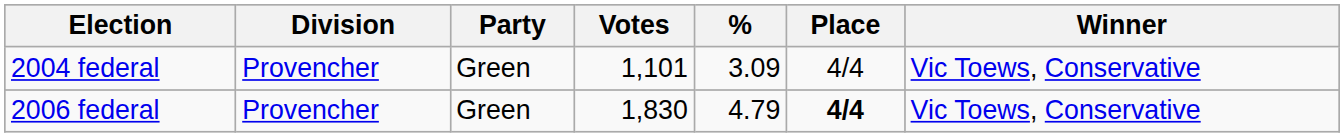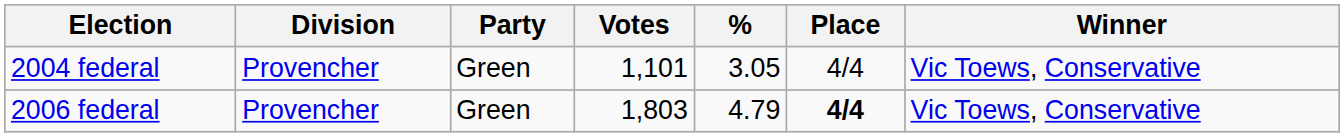2004 federal | %: 3.09 -> 3.05
2006 federal | Votes: 1,830 -> 1,803
